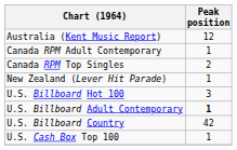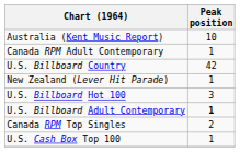Australia (Kent Music Report) | Peak position: 12 -> 10
rows swapped: Canada RPM Top Singles <-> U.S. Billboard Country
